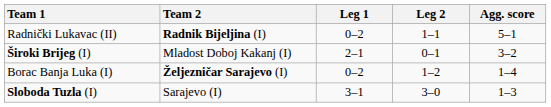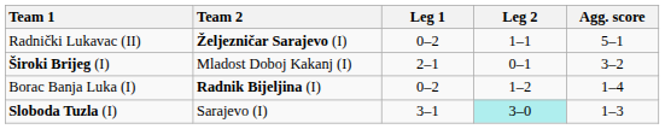Radnički Lukavac (II) | Team 2: Radnik Bijeljina (I) -> Željezničar Sarajevo (I)
Borac Banja Luka (I) | Team 2: Željezničar Sarajevo (I) -> Radnik Bijeljina (I)
Sloboda Tuzla (I) | Leg 2: no background -> paleturquoise background
